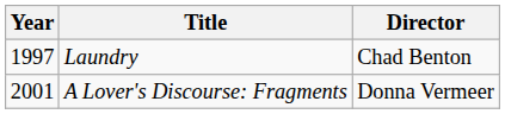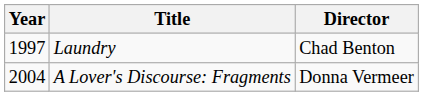A Lover's Discourse: Fragments | Year: 2001 -> 2004
